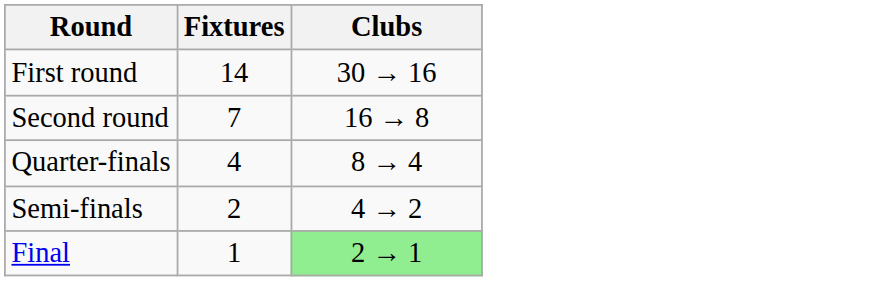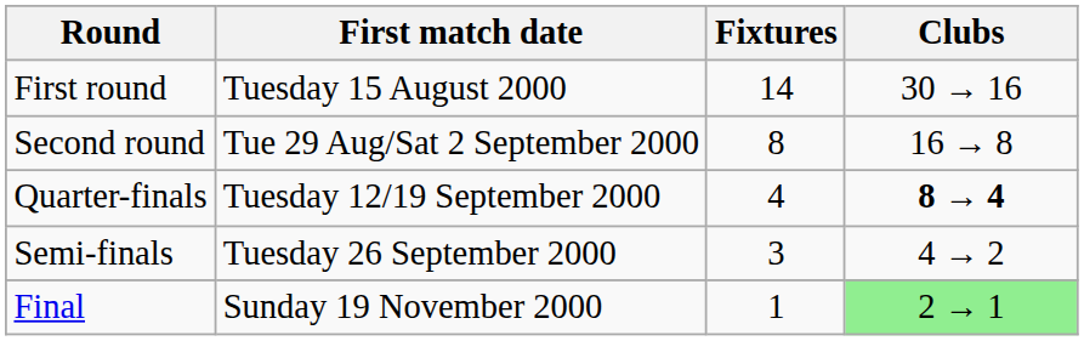+ column: First match date | Tuesday 15 August 2000 | Tue 29 Aug/Sat 2 September 2000 | Tuesday 12/19 September 2000 | Tuesday 26 September 2000 | Sunday 19 November 2000
Second round | Fixtures: 7 -> 8
Quarter-finals | Clubs: normal -> bold
Semi-finals | Fixtures: 2 -> 3
